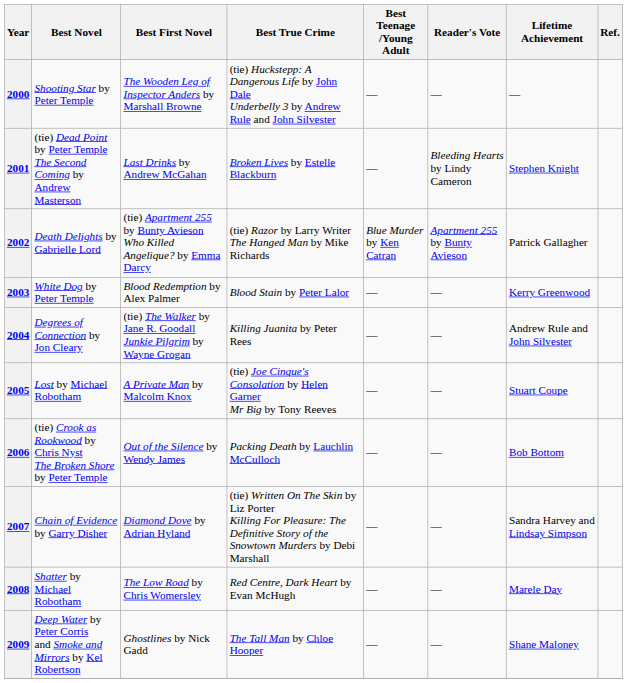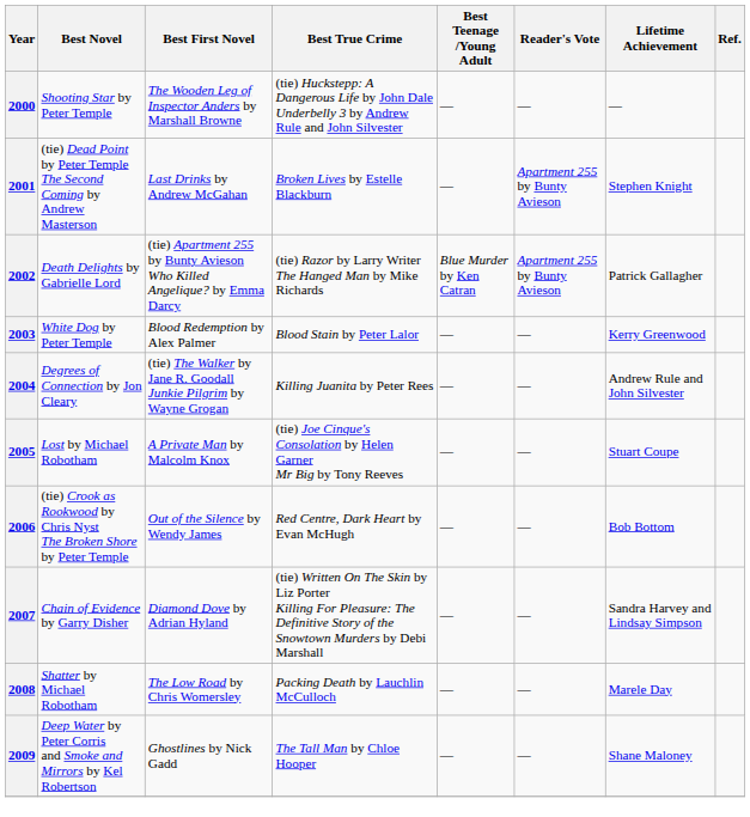2001 | Reader's Vote: Bleeding Hearts by Lindy Cameron -> Apartment 255 by Bunty Avieson
2006 | Best True Crime: Packing Death by Lauchlin McCulloch -> Red Centre, Dark Heart by Evan McHugh
2008 | Best True Crime: Red Centre, Dark Heart by Evan McHugh -> Packing Death by Lauchlin McCulloch
